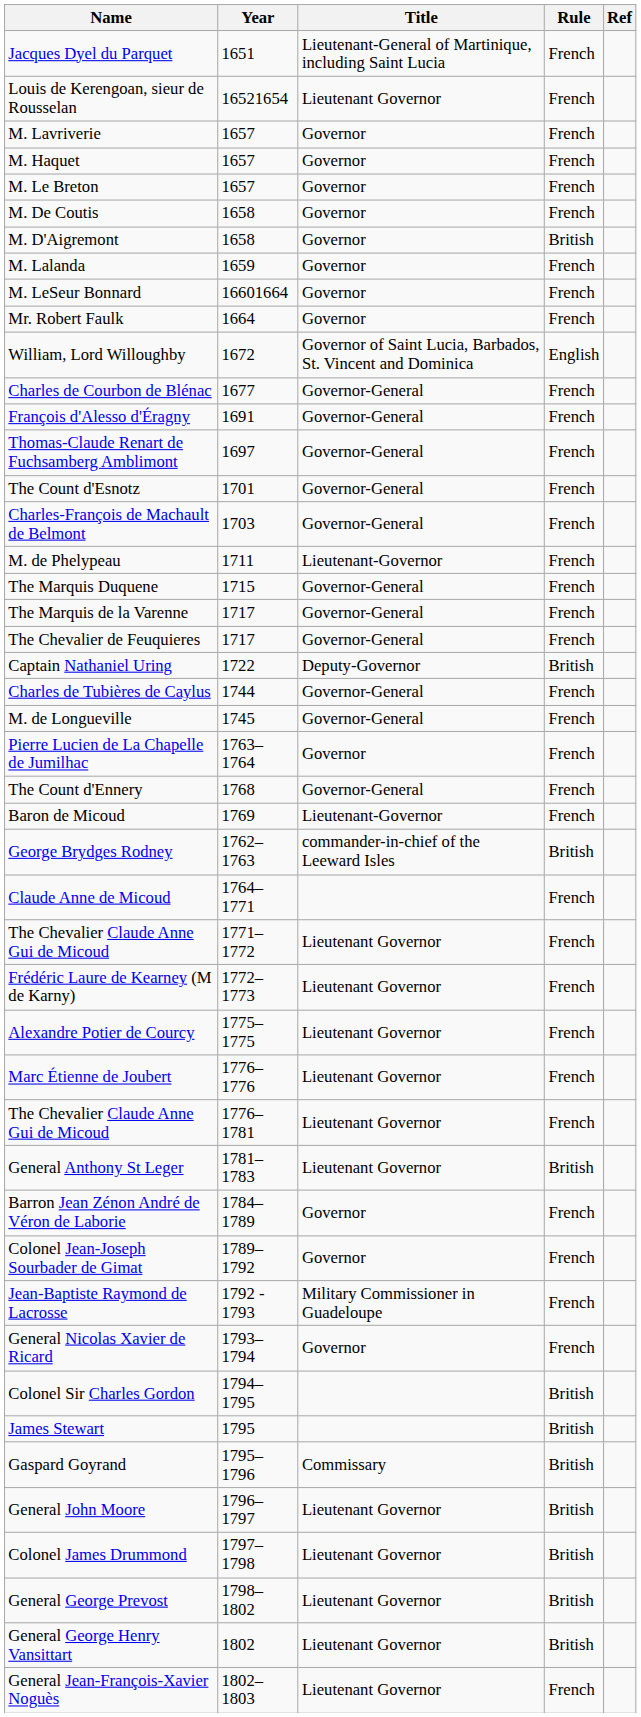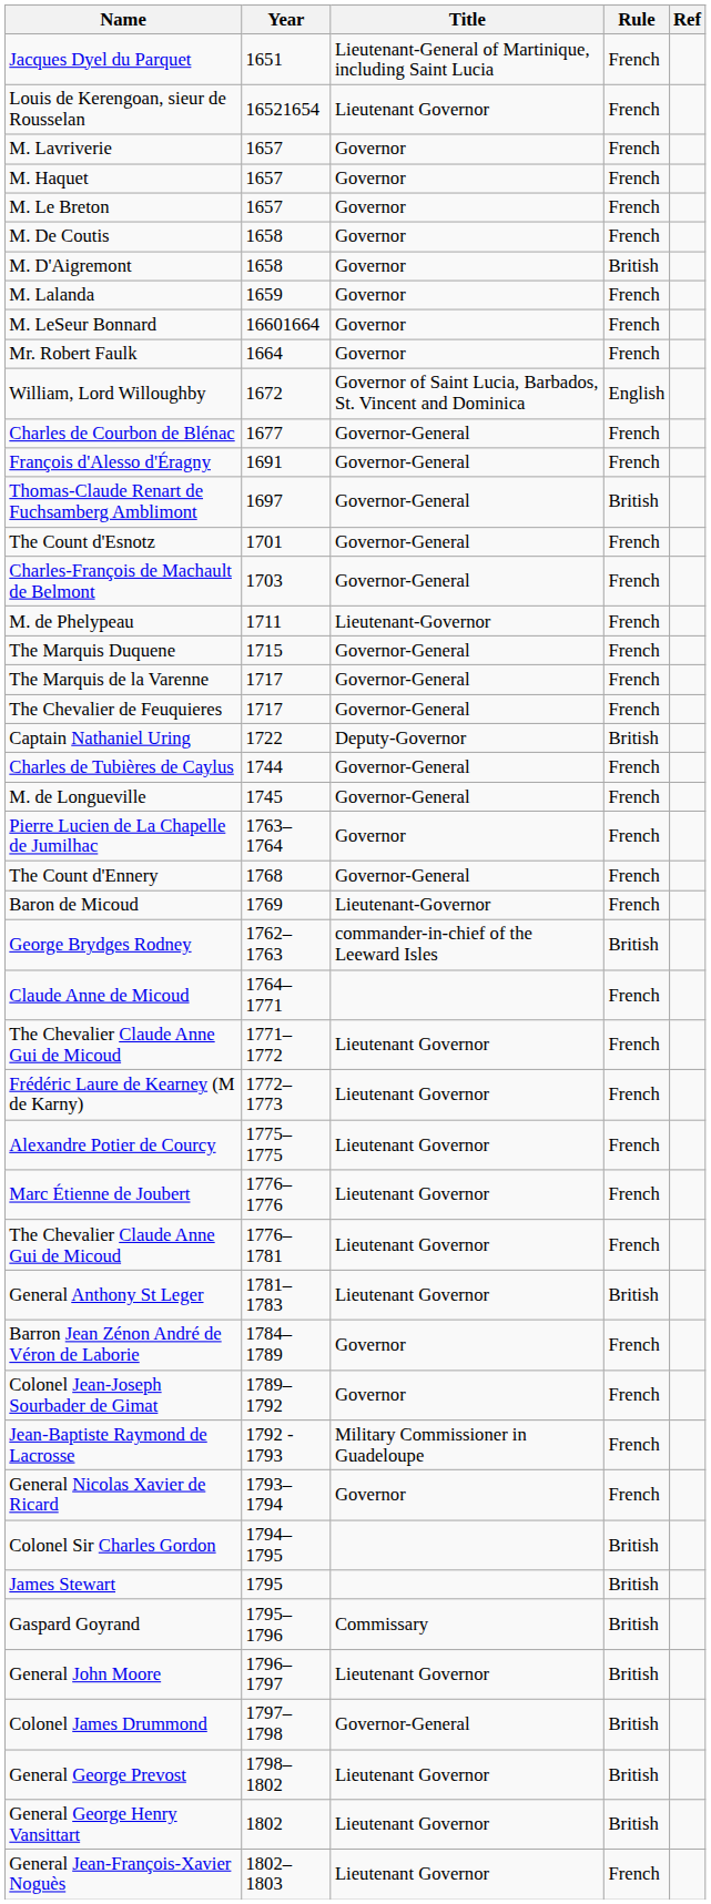Thomas-Claude Renart de Fuchsamberg Amblimont | Rule: French -> British
Colonel James Drummond | Title: Lieutenant Governor -> Governor-General
